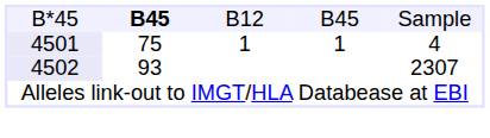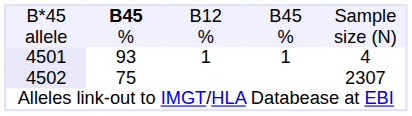+ row: allele | % | % | % | size (N)
4501 | column 2: 75 -> 93
4502 | column 2: 93 -> 75
